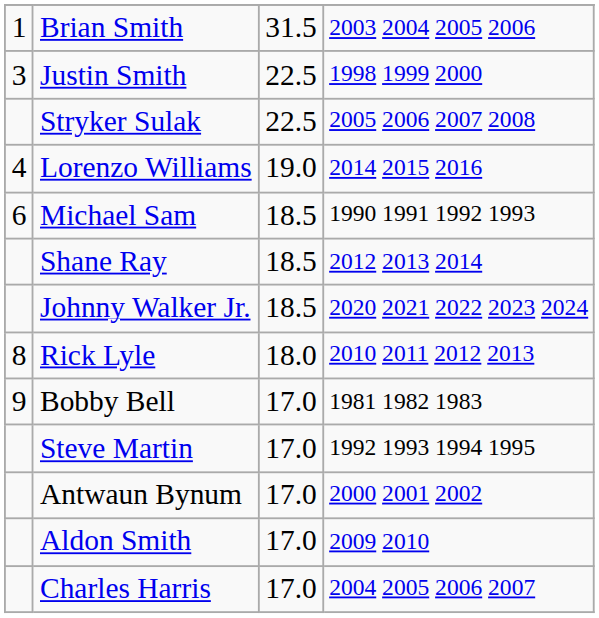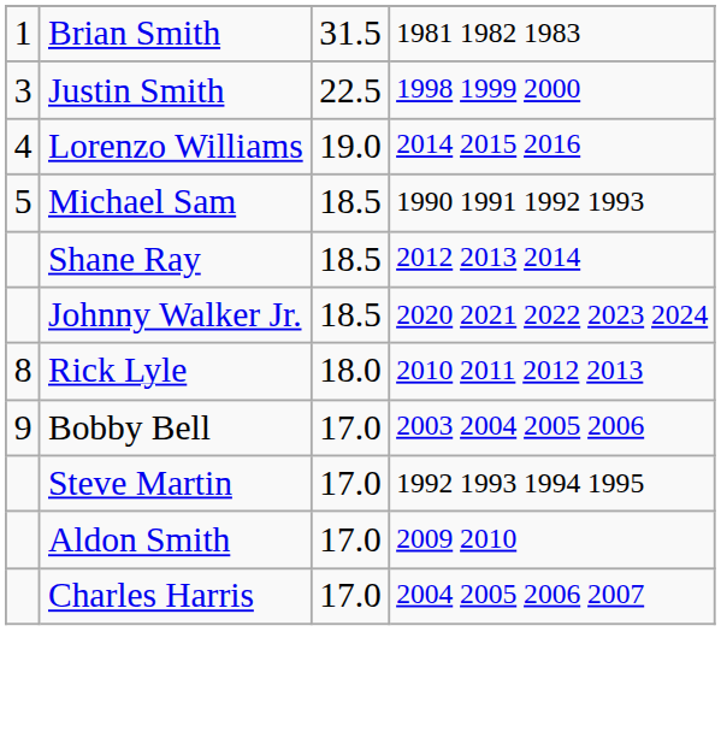Brian Smith | column 4: 2003 2004 2005 2006 -> 1981 1982 1983
- row: Stryker Sulak | 22.5 | 2005 2006 2007 2008
Michael Sam | column 1: 6 -> 5
Bobby Bell | column 4: 1981 1982 1983 -> 2003 2004 2005 2006
- row: Antwaun Bynum | 17.0 | 2000 2001 2002
